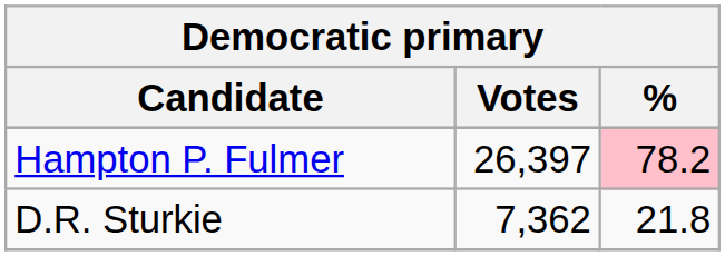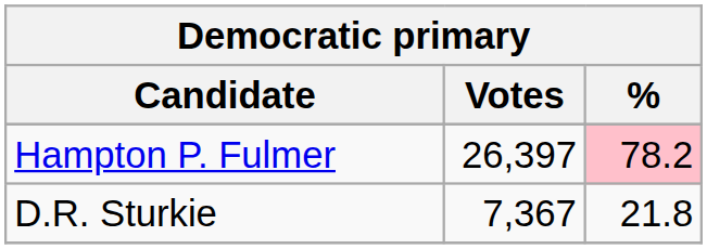D.R. Sturkie | Votes: 7,362 -> 7,367
